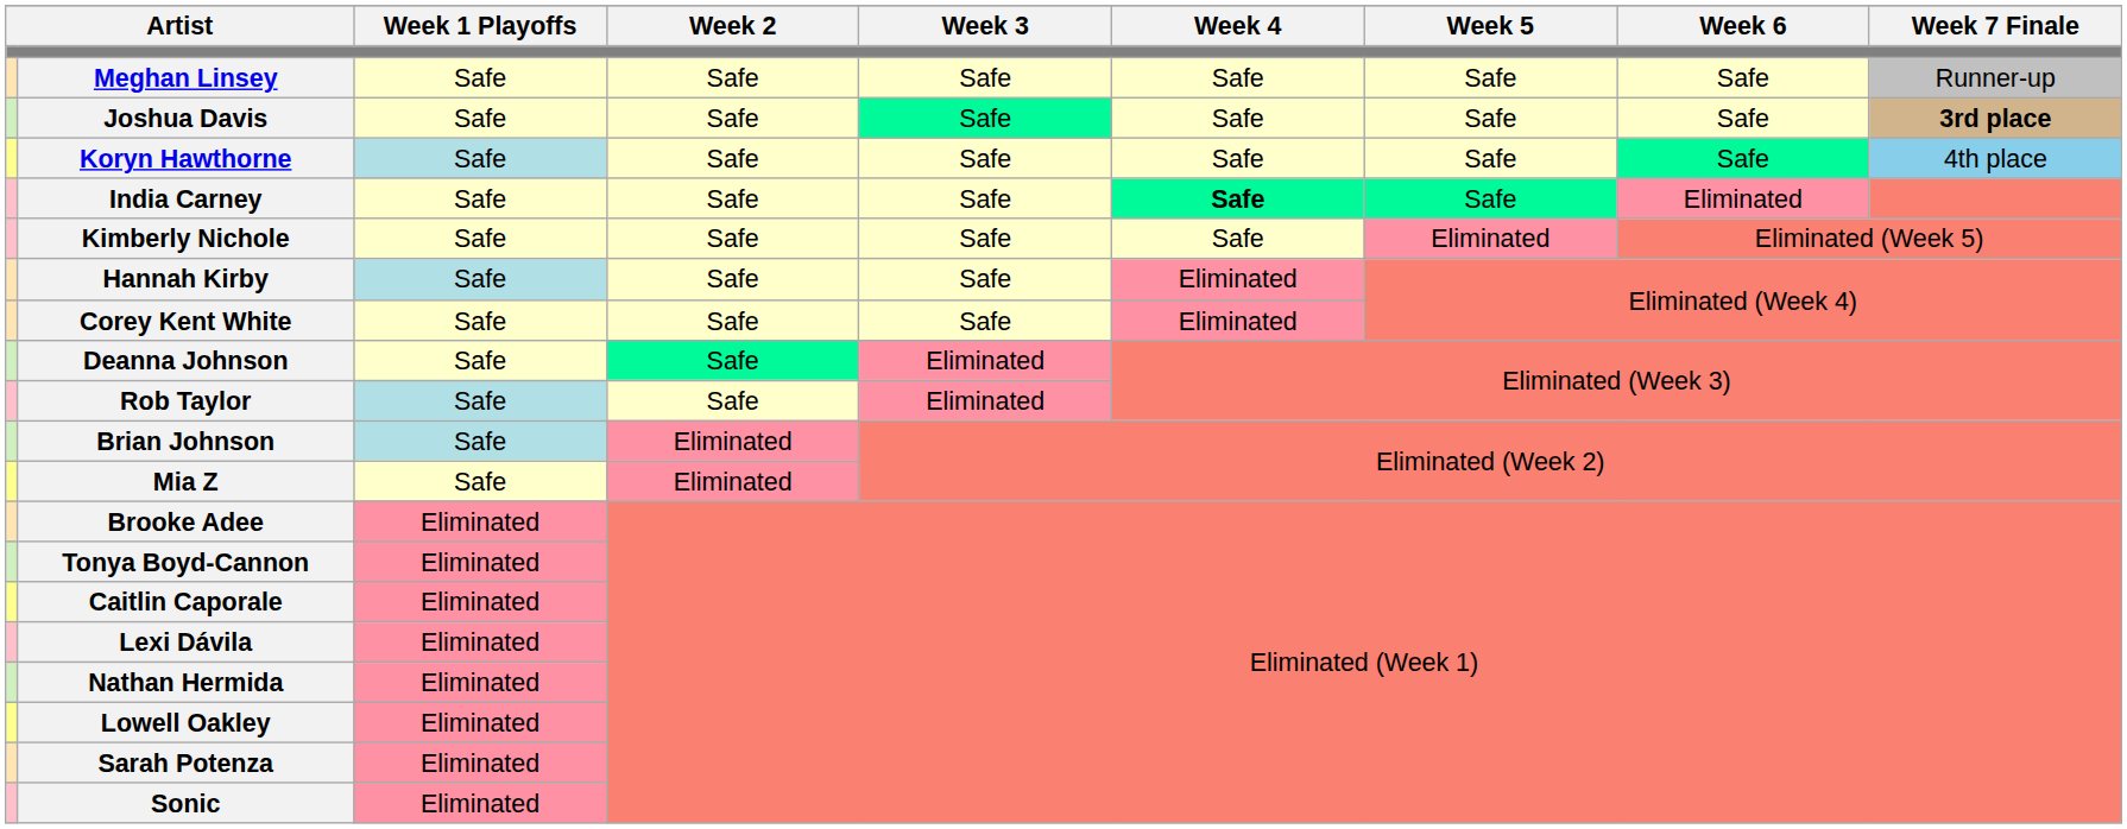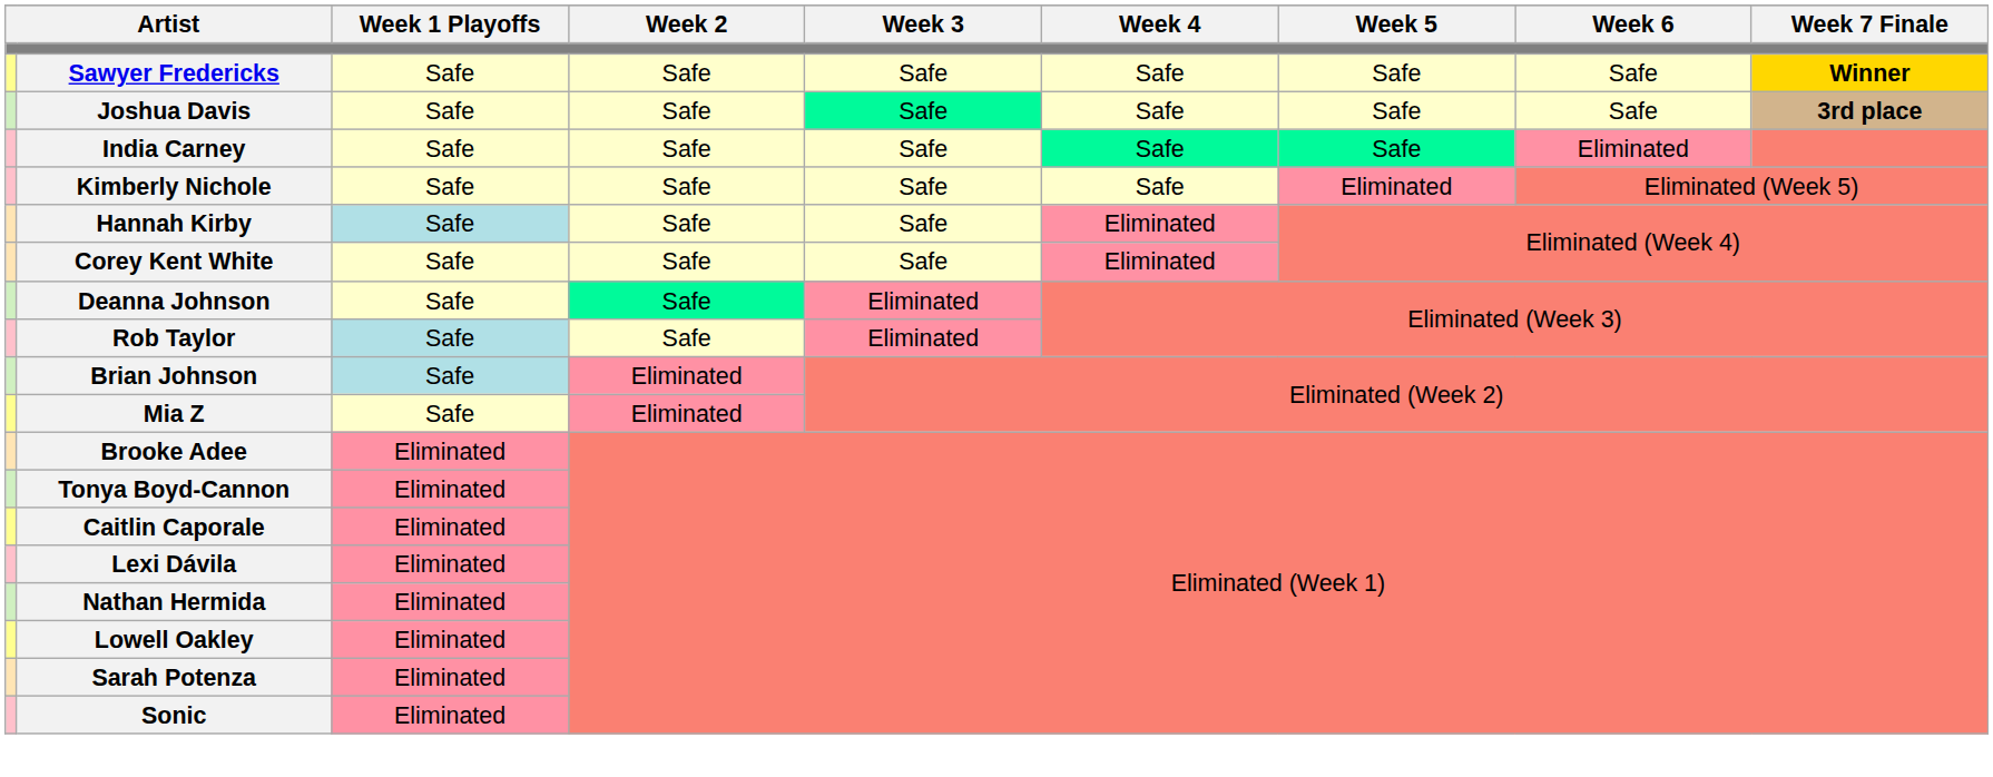+ row: Sawyer Fredericks | Safe | Safe | Safe | Safe | Safe | Safe | Winner
- row: Meghan Linsey | Safe | Safe | Safe | Safe | Safe | Safe | Runner-up
- row: Koryn Hawthorne | Safe | Safe | Safe | Safe | Safe | Safe | 4th place
India Carney | Week 4: bold -> normal
